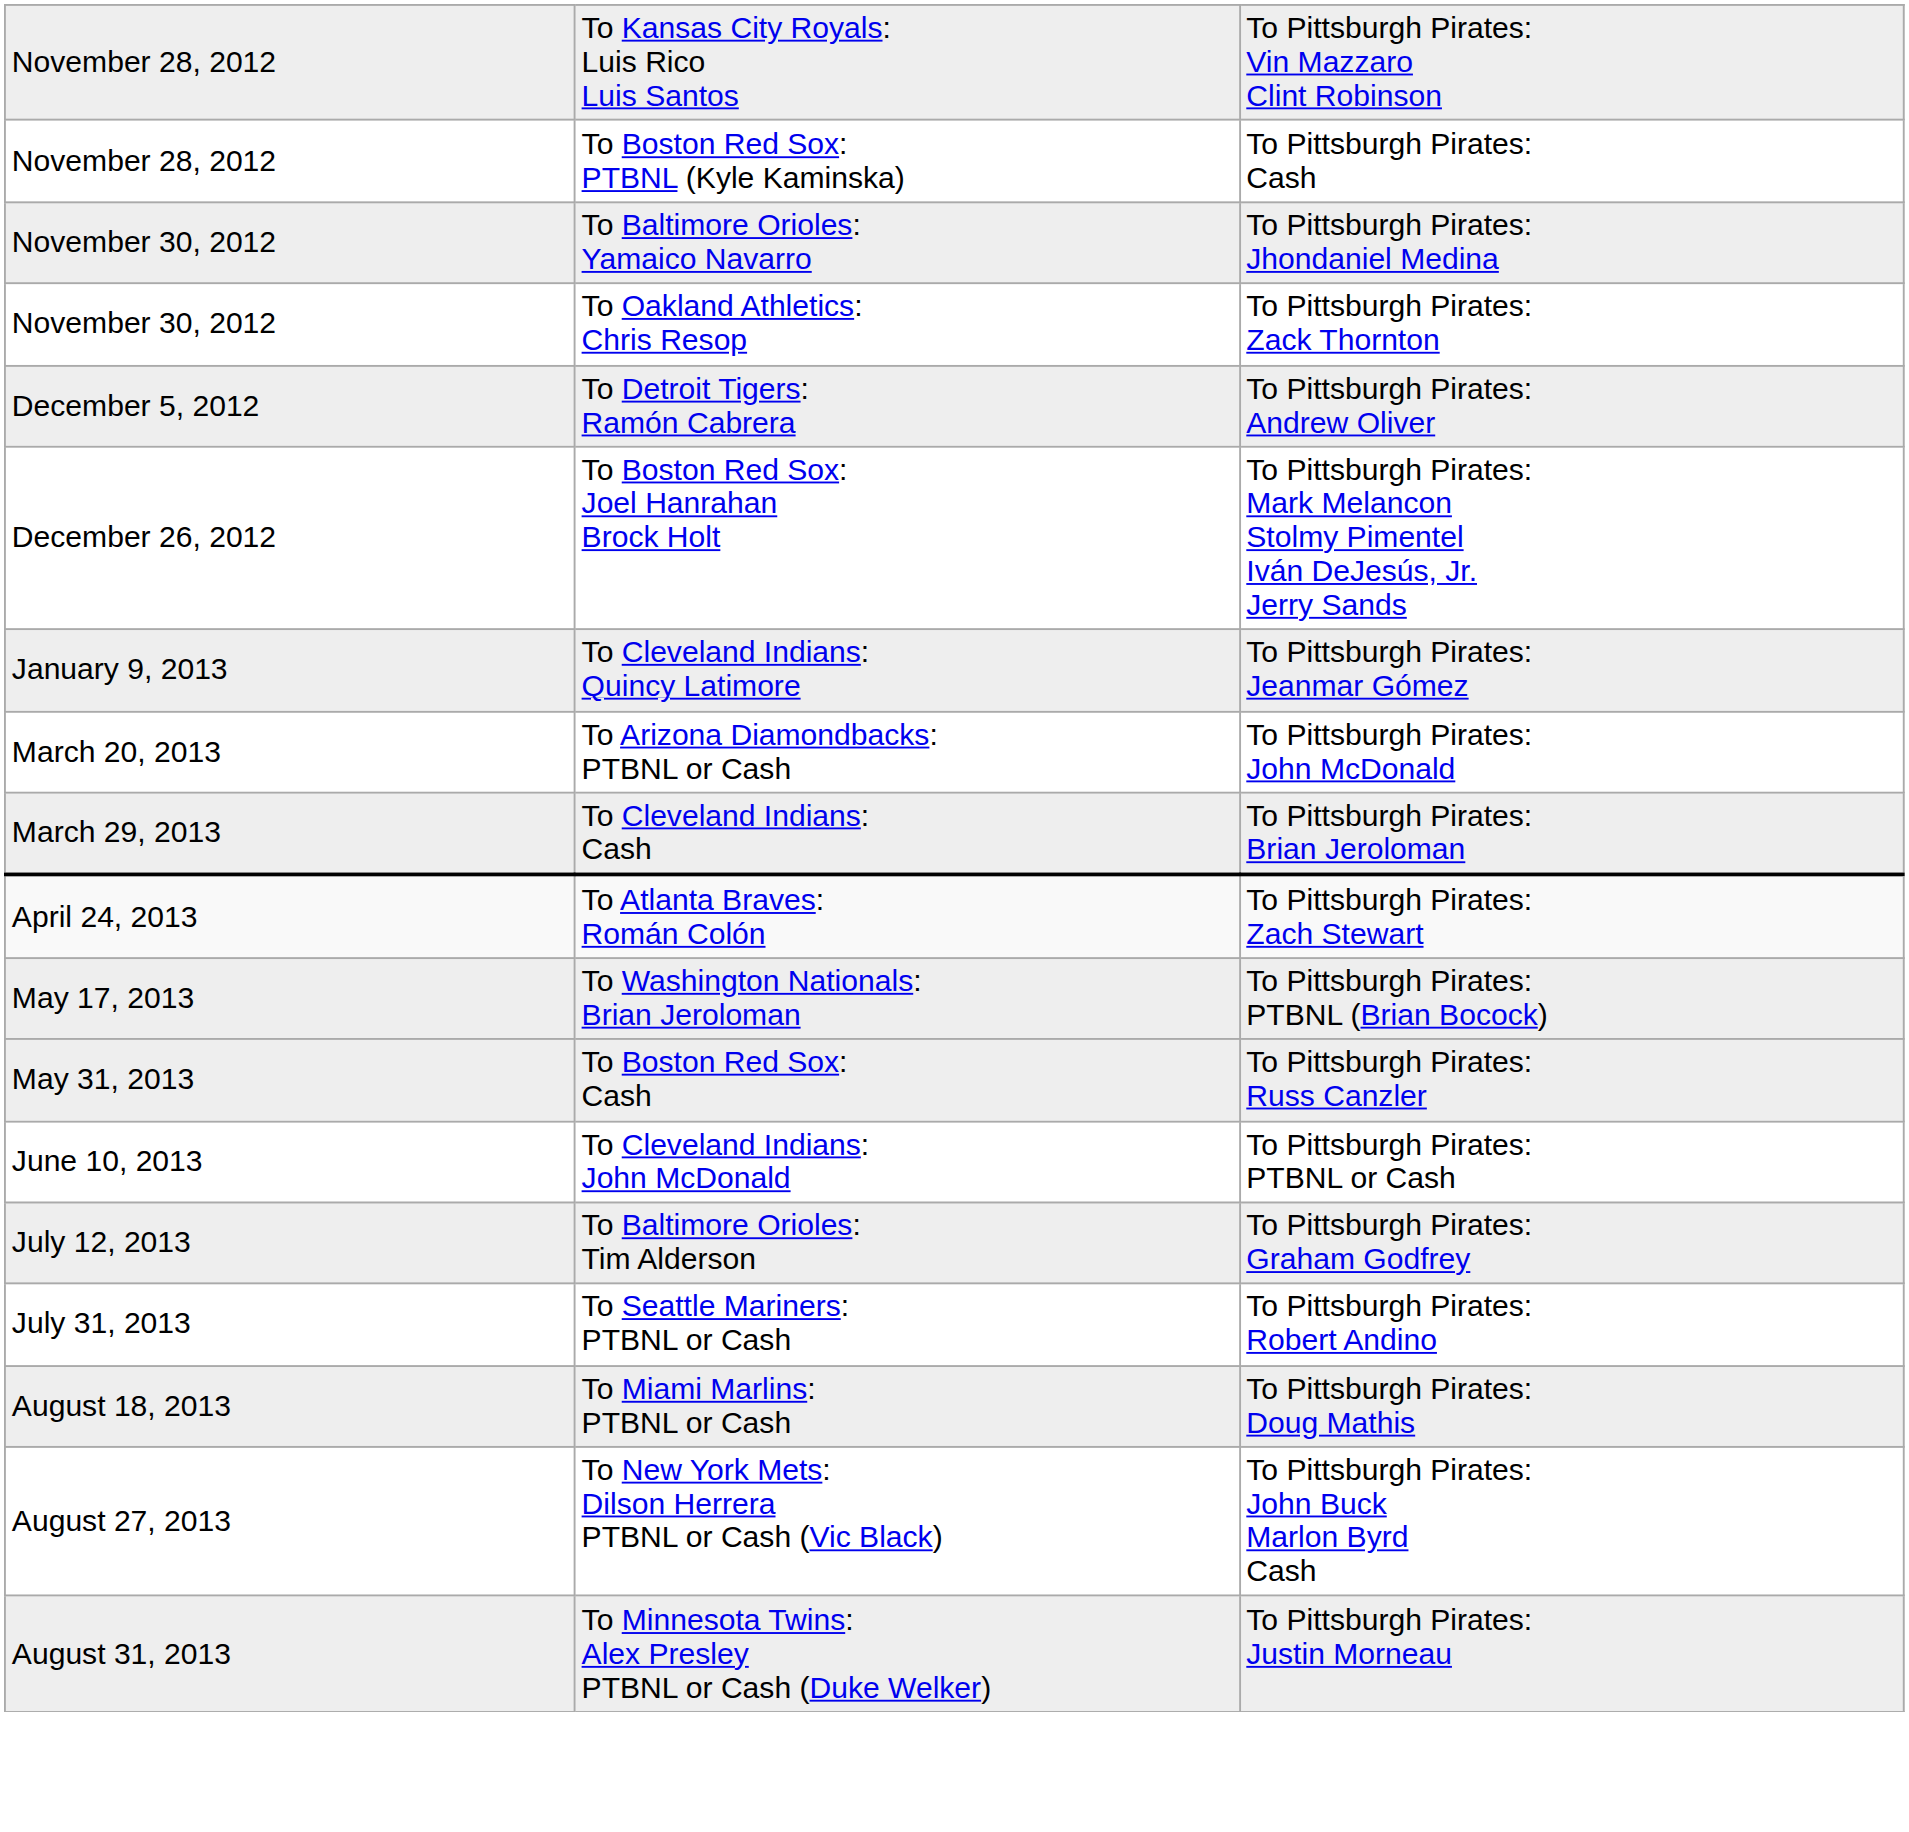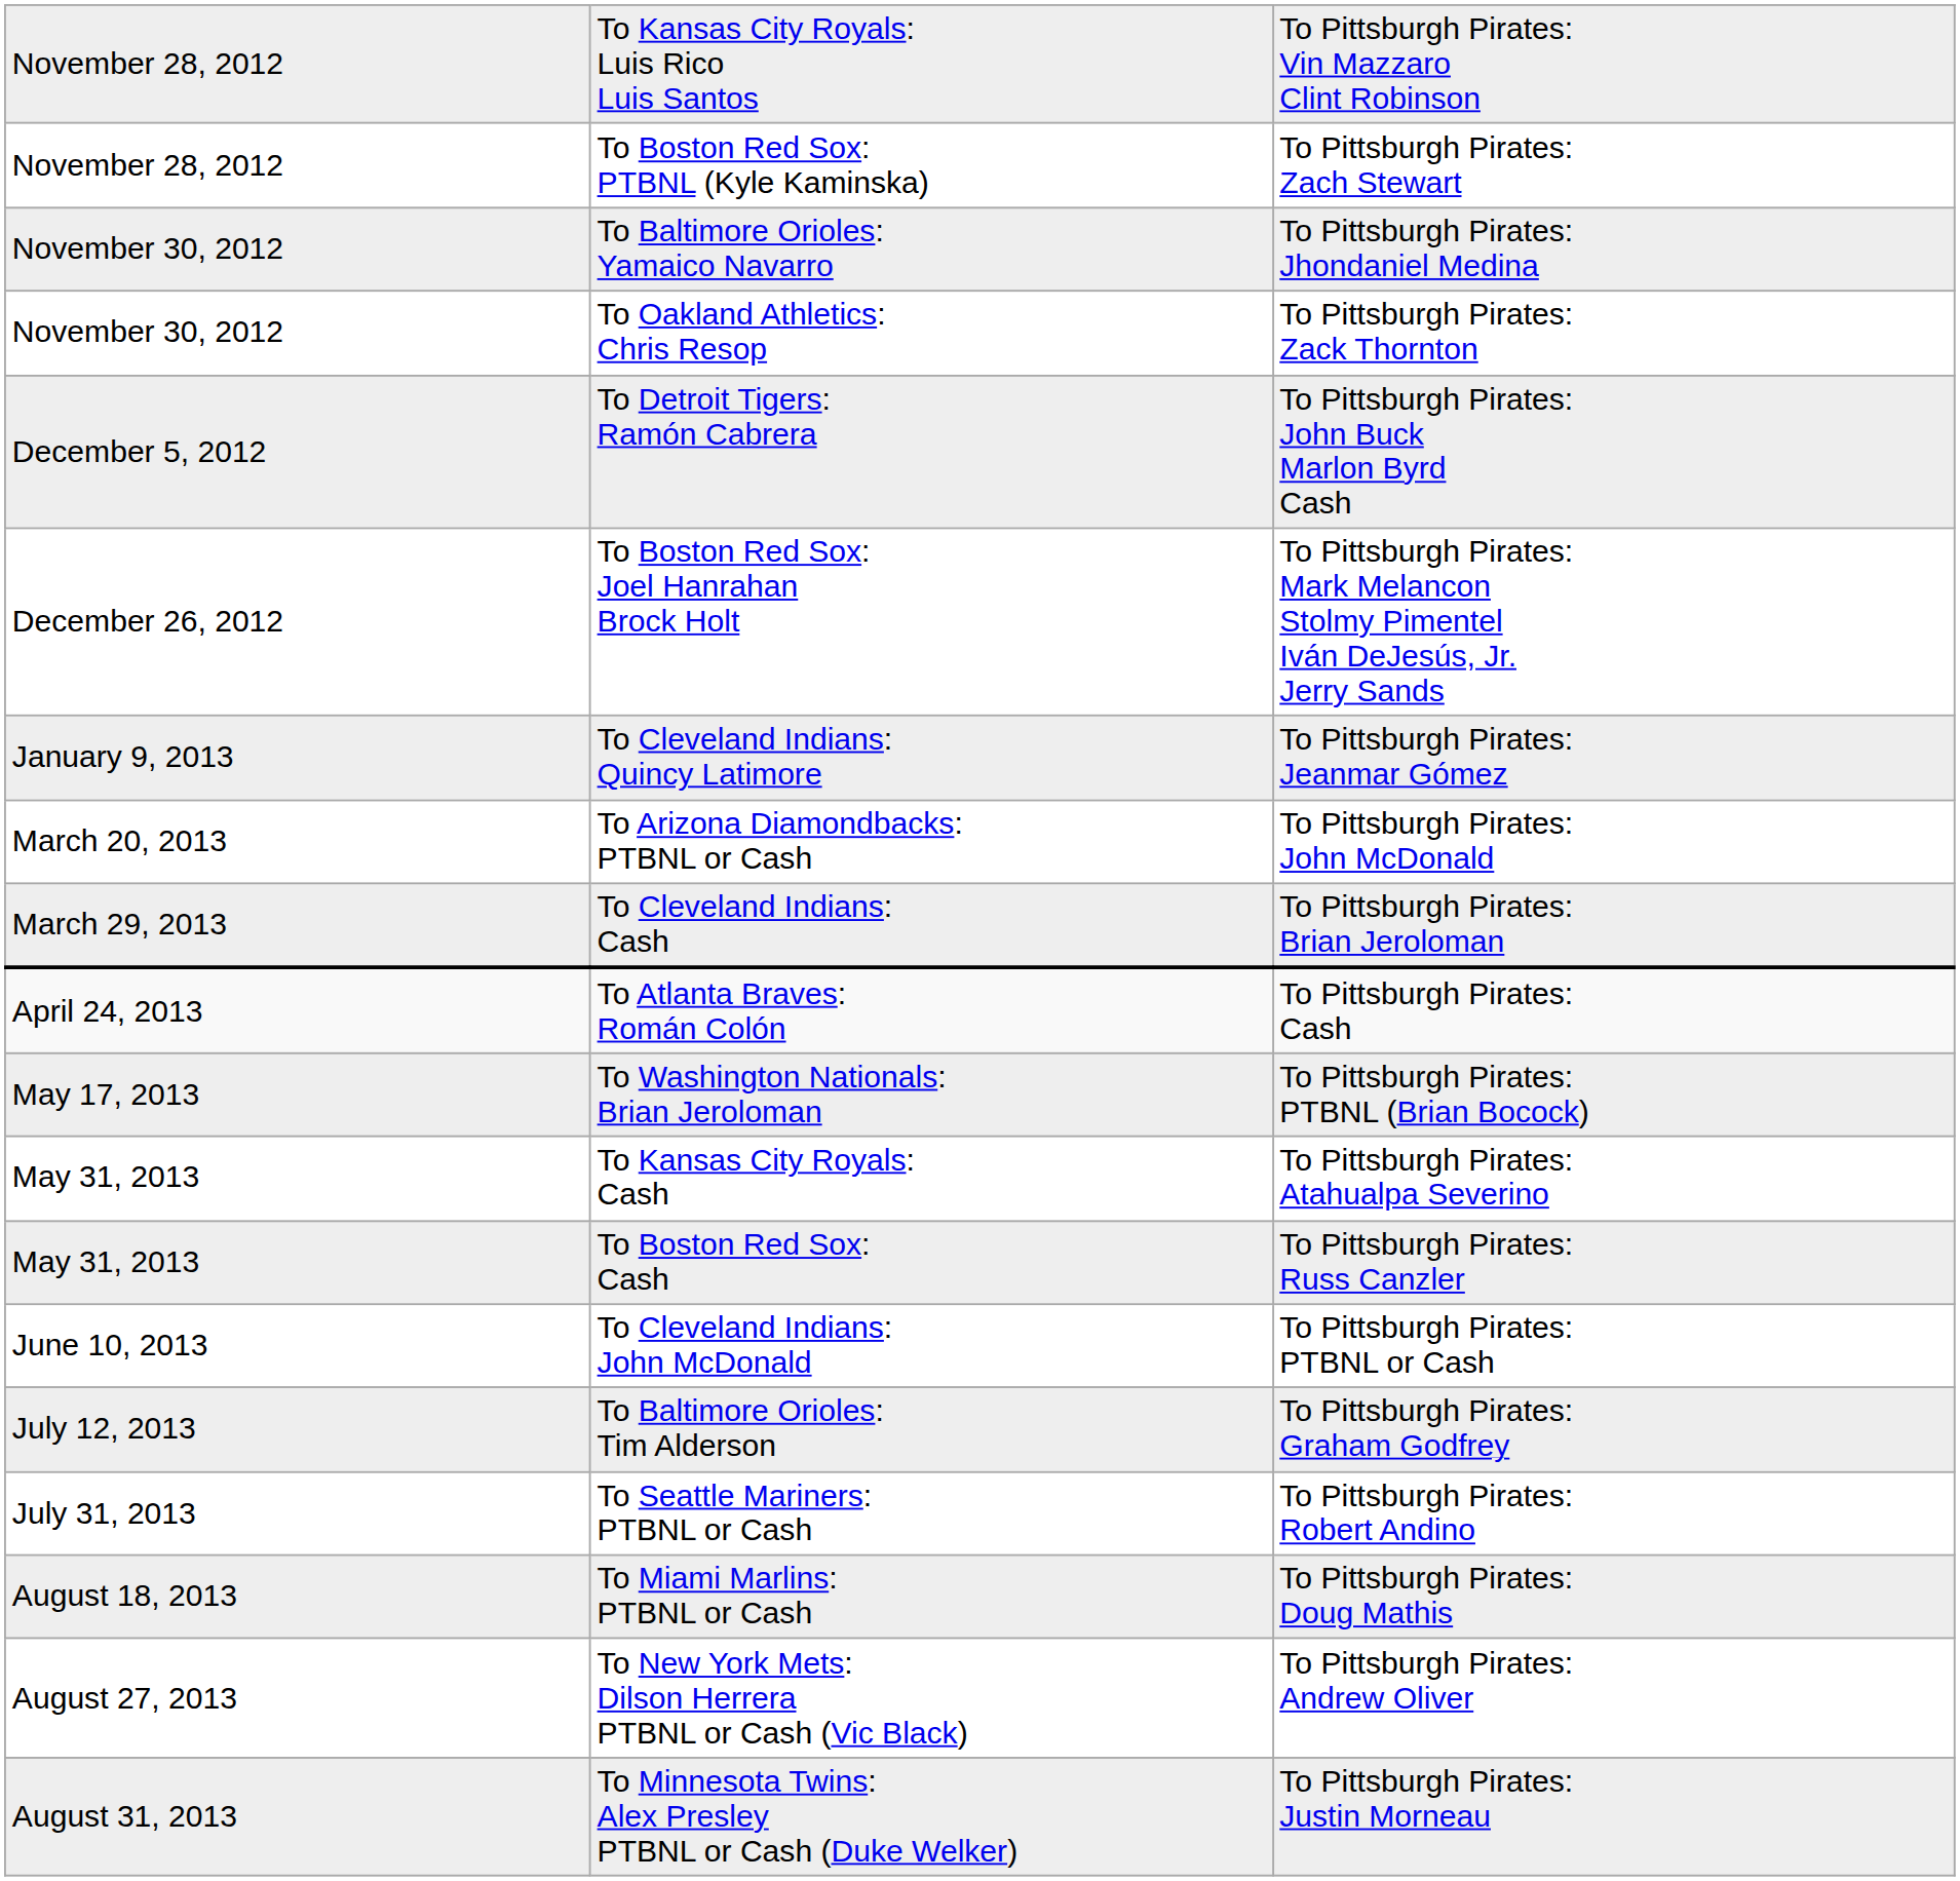To Boston Red Sox: PTBNL (Kyle Kaminska) | column 3: To Pittsburgh Pirates: Cash -> To Pittsburgh Pirates: Zach Stewart
To Detroit Tigers: Ramón Cabrera | column 3: To Pittsburgh Pirates: Andrew Oliver -> To Pittsburgh Pirates: John Buck Marlon Byrd Cash
To Atlanta Braves: Román Colón | column 3: To Pittsburgh Pirates: Zach Stewart -> To Pittsburgh Pirates: Cash
+ row: May 31, 2013 | To Kansas City Royals: Cash | To Pittsburgh Pirates: Atahualpa Severino
To New York Mets: Dilson Herrera PTBNL or Cash (Vic Black) | column 3: To Pittsburgh Pirates: John Buck Marlon Byrd Cash -> To Pittsburgh Pirates: Andrew Oliver
